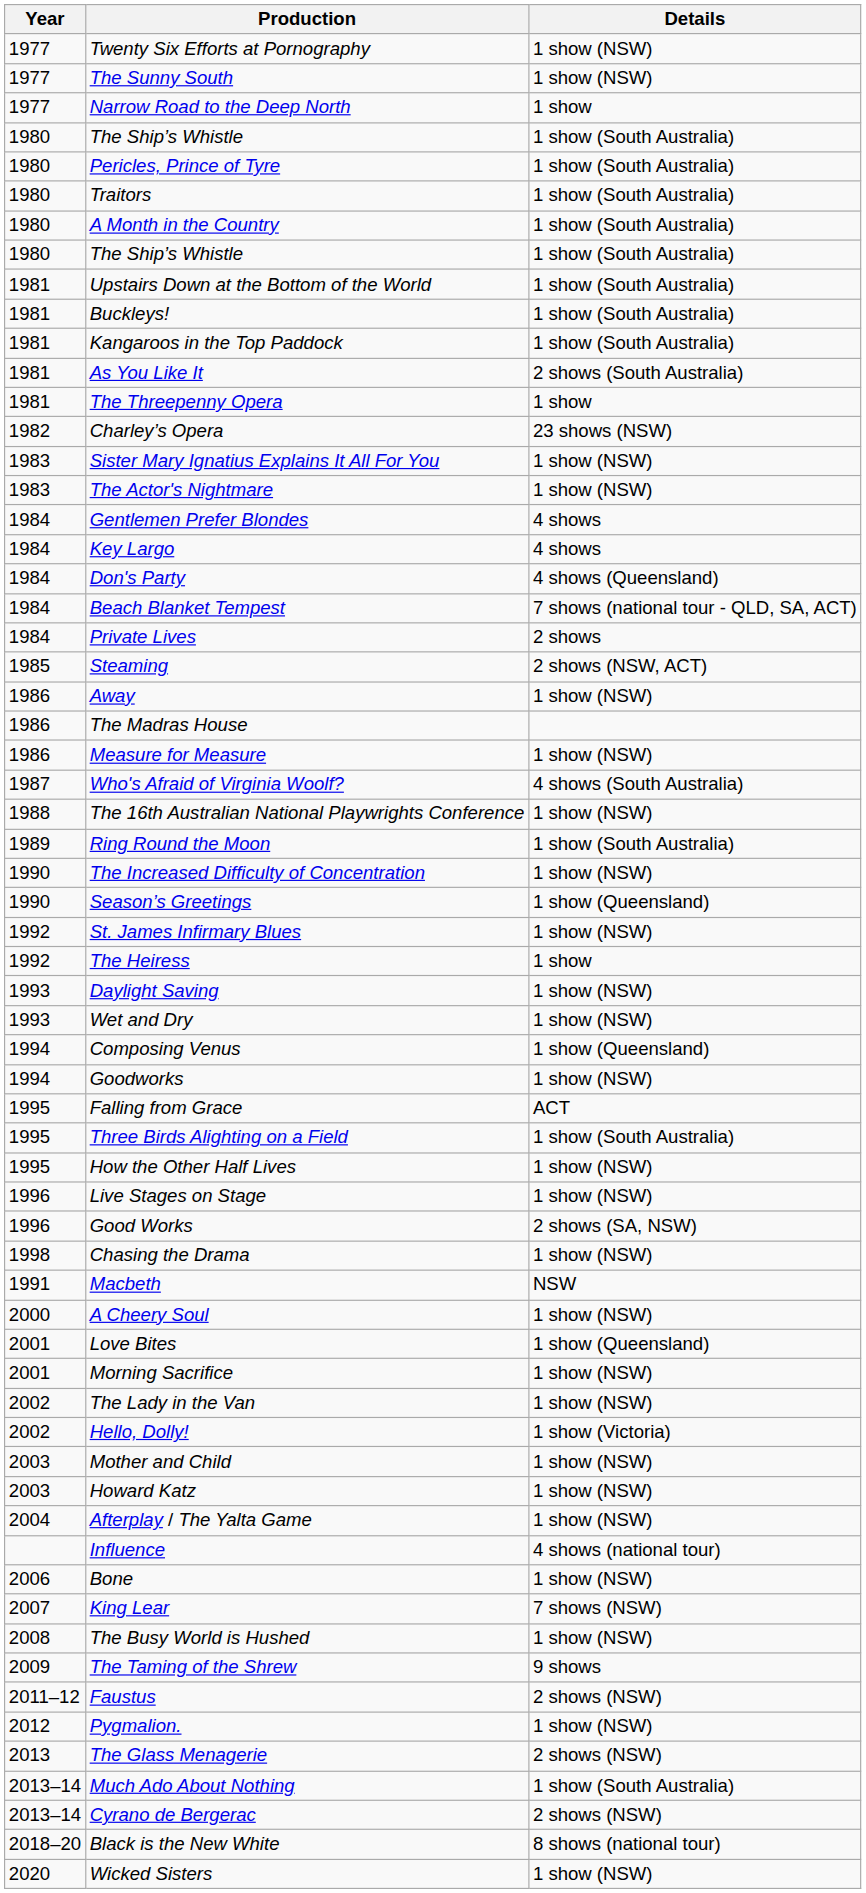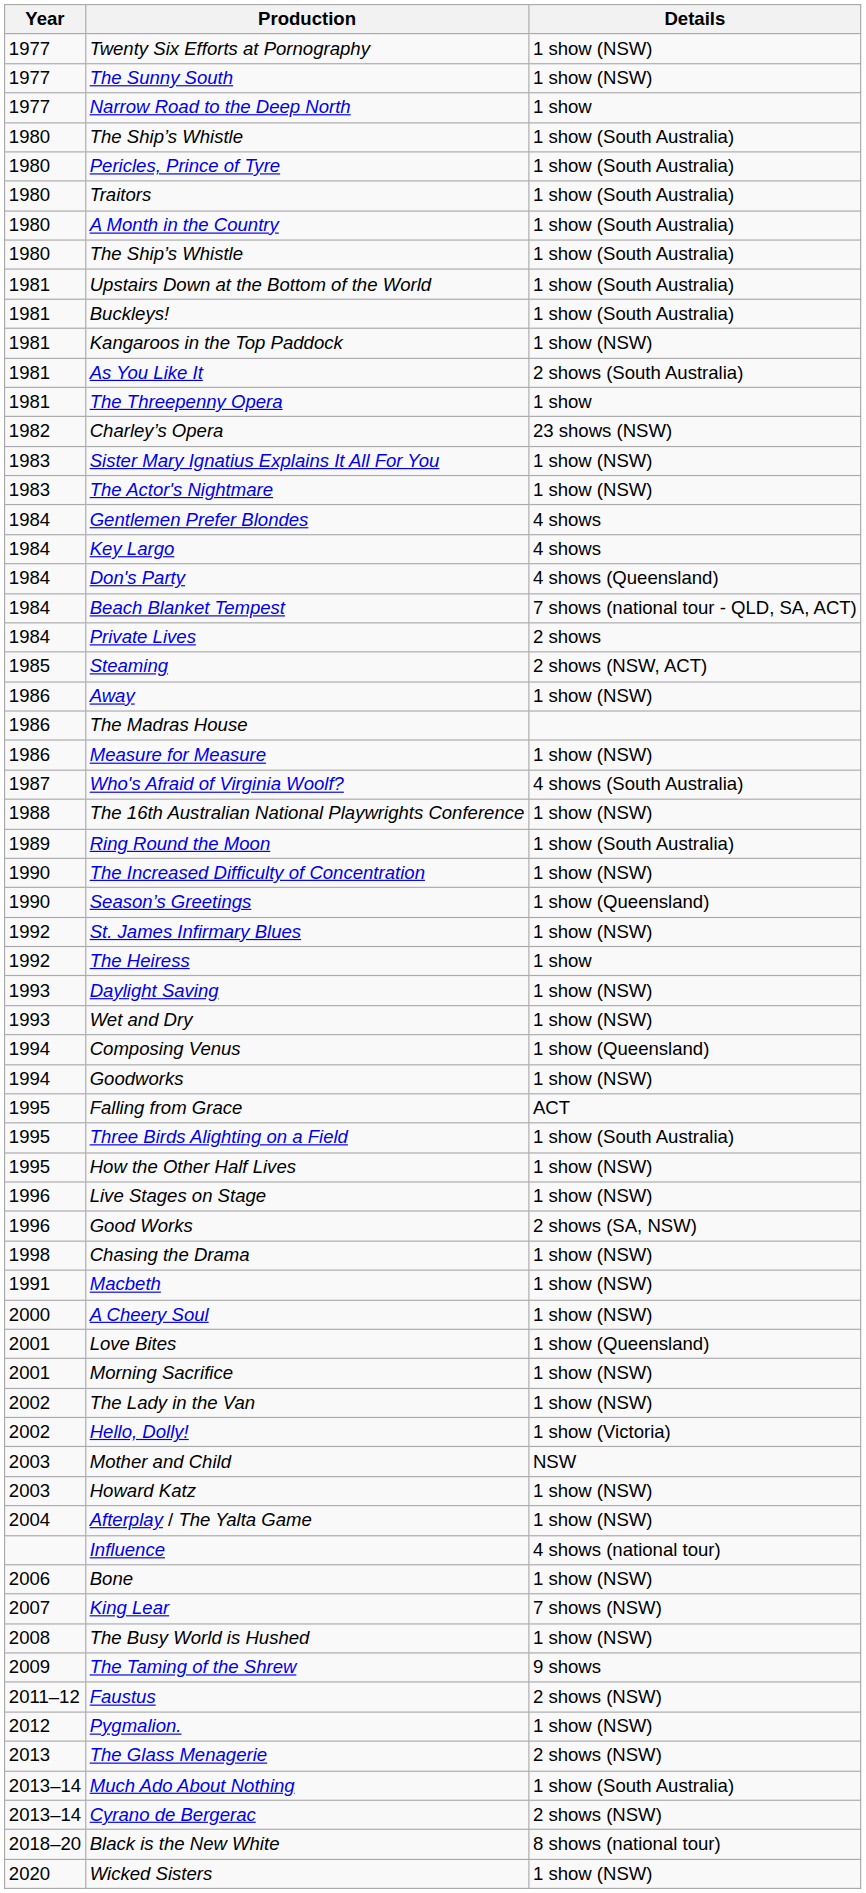Kangaroos in the Top Paddock | Details: 1 show (South Australia) -> 1 show (NSW)
Macbeth | Details: NSW -> 1 show (NSW)
Mother and Child | Details: 1 show (NSW) -> NSW
